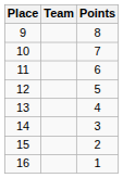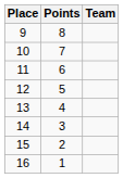columns swapped: Team <-> Points
